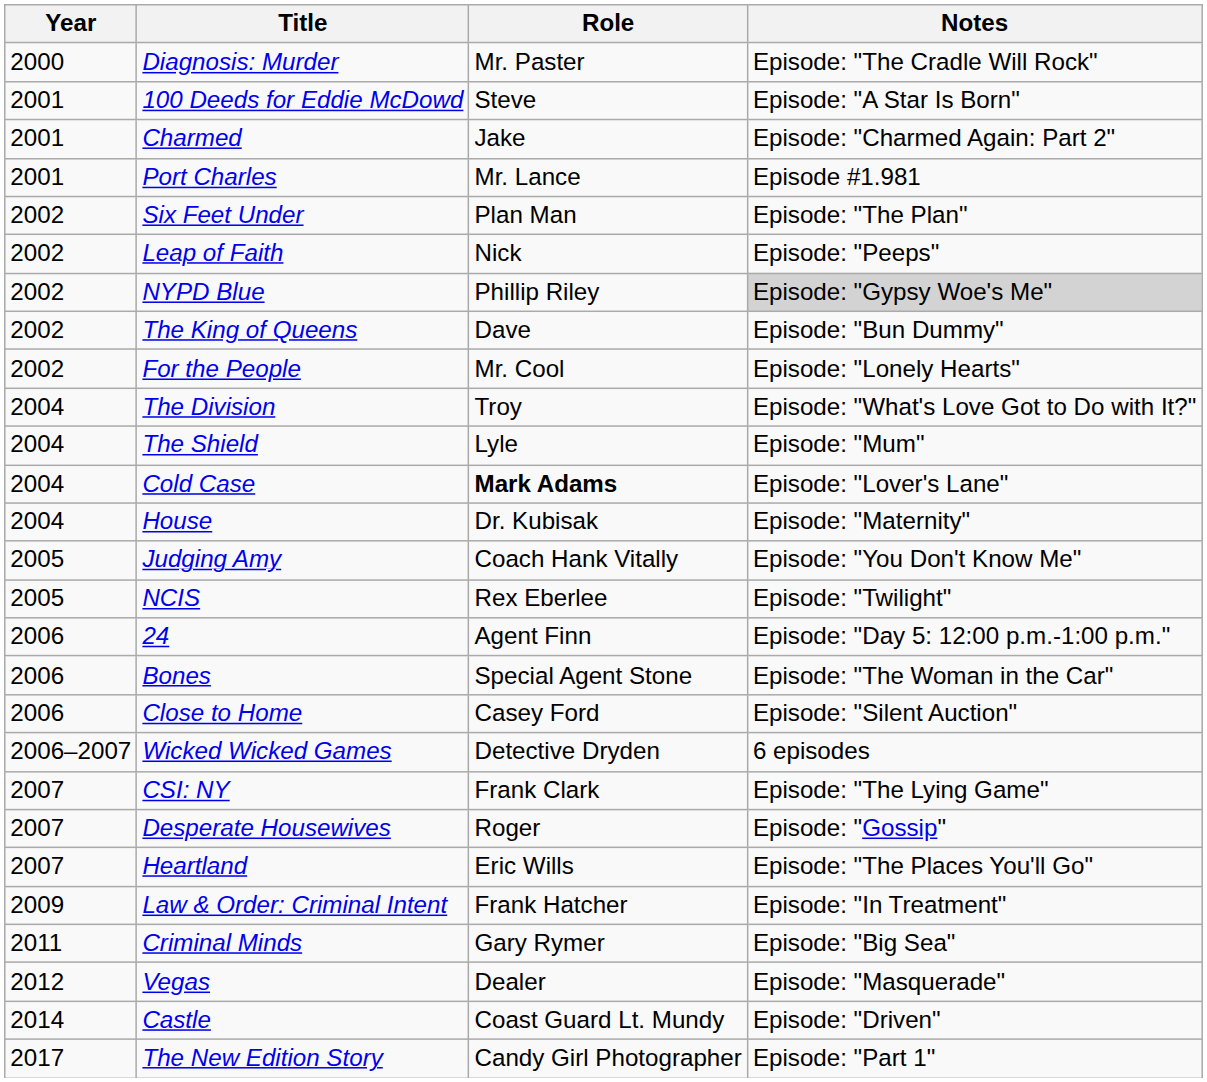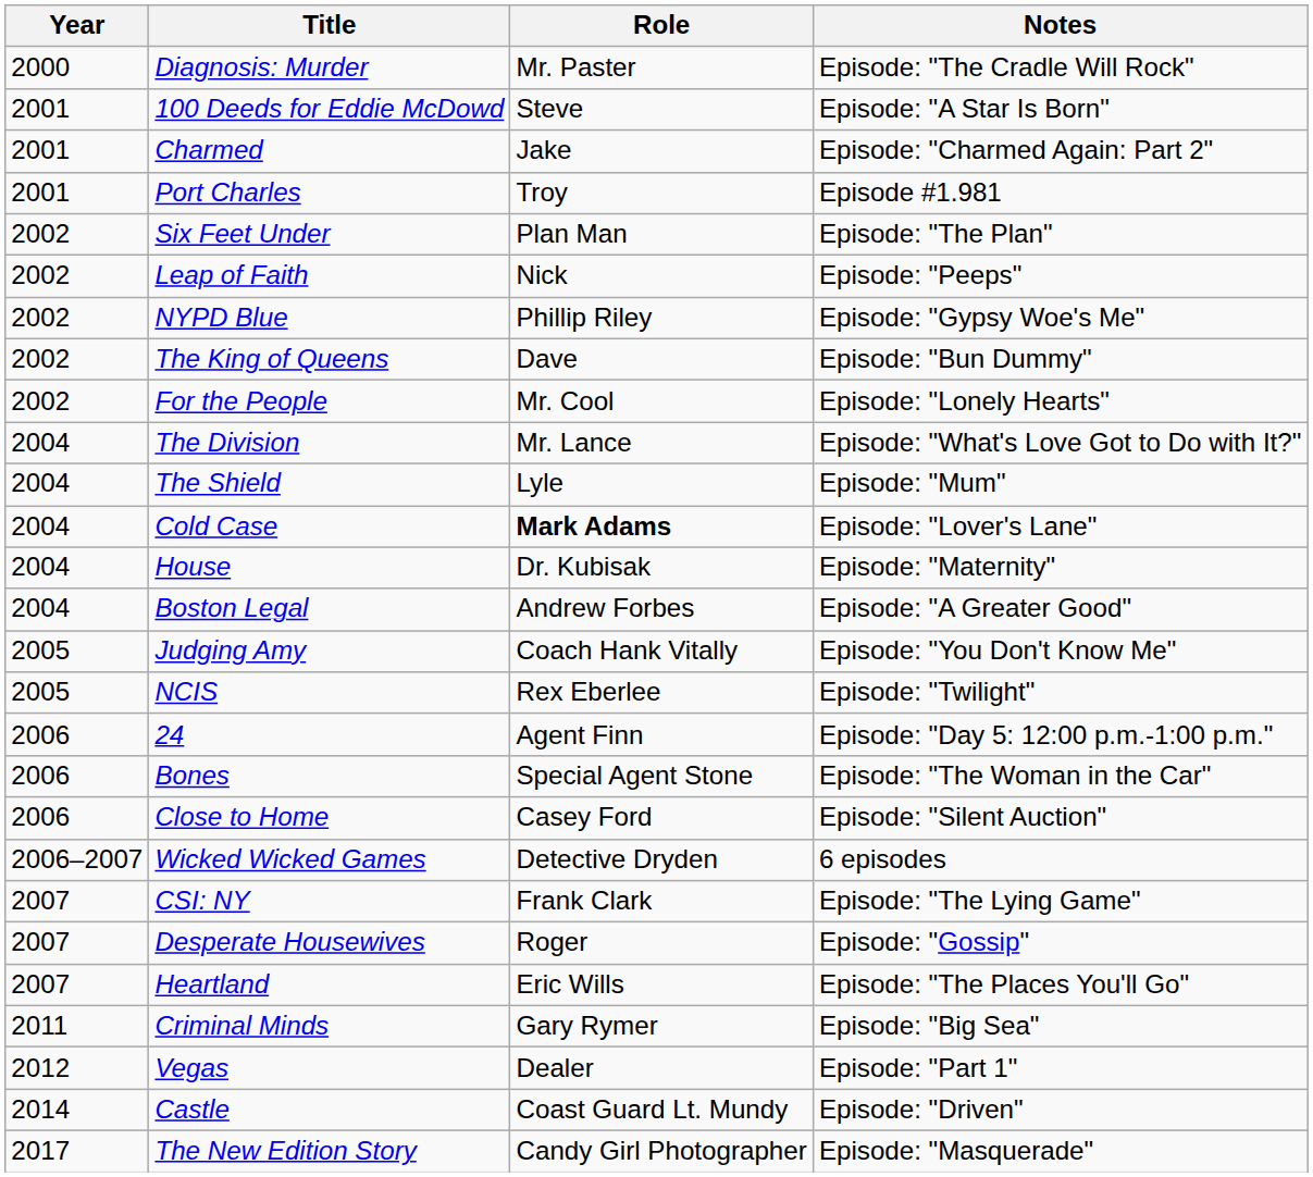Port Charles | Role: Mr. Lance -> Troy
NYPD Blue | Notes: lightgrey background -> no background
The Division | Role: Troy -> Mr. Lance
+ row: 2004 | Boston Legal | Andrew Forbes | Episode: "A Greater Good"
- row: 2009 | Law & Order: Criminal Intent | Frank Hatcher | Episode: "In Treatment"
Vegas | Notes: Episode: "Masquerade" -> Episode: "Part 1"
The New Edition Story | Notes: Episode: "Part 1" -> Episode: "Masquerade"
